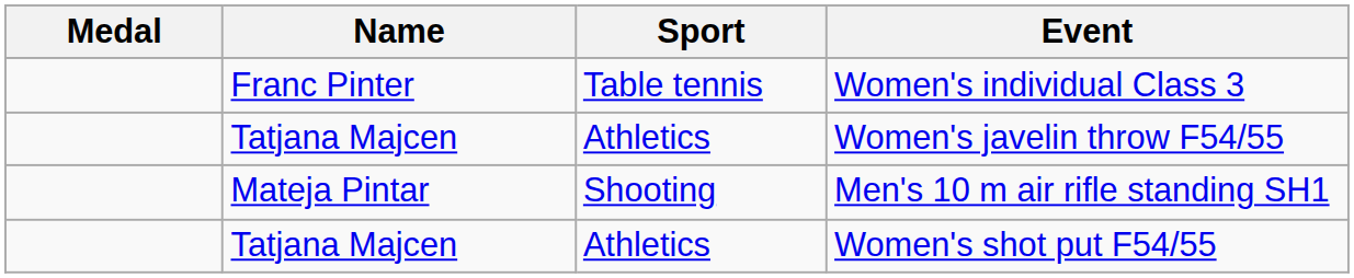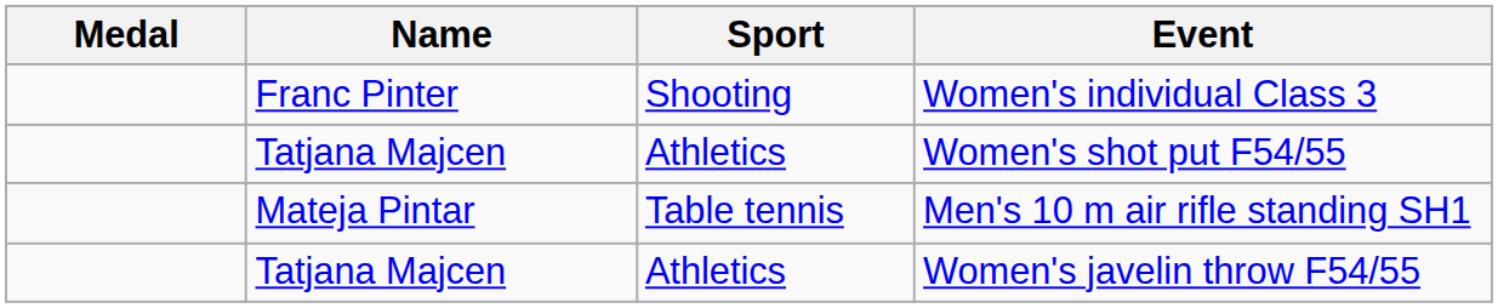Women's individual Class 3 | Sport: Table tennis -> Shooting
rows swapped: Women's javelin throw F54/55 <-> Women's shot put F54/55
Men's 10 m air rifle standing SH1 | Sport: Shooting -> Table tennis
